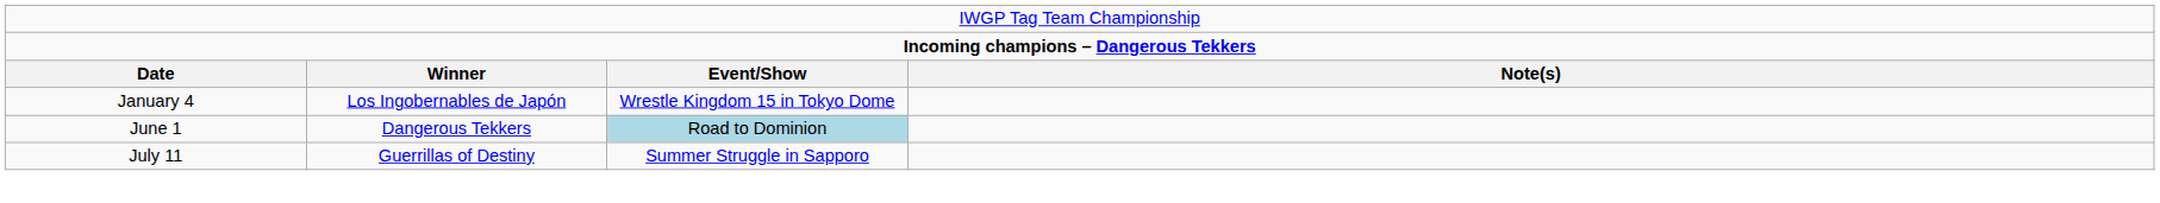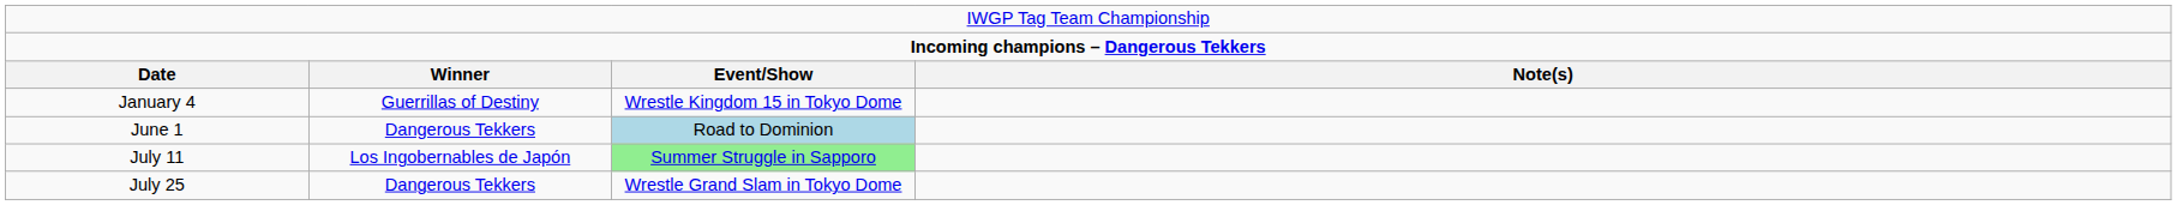January 4 | column 2: Los Ingobernables de Japón -> Guerrillas of Destiny
July 11 | column 2: Guerrillas of Destiny -> Los Ingobernables de Japón
July 11 | column 3: no background -> lightgreen background
+ row: July 25 | Dangerous Tekkers | Wrestle Grand Slam in Tokyo Dome
